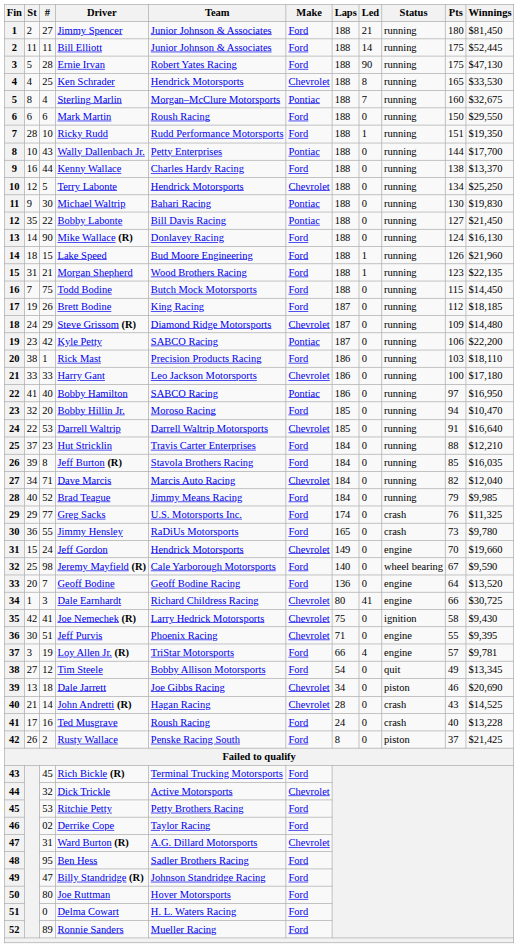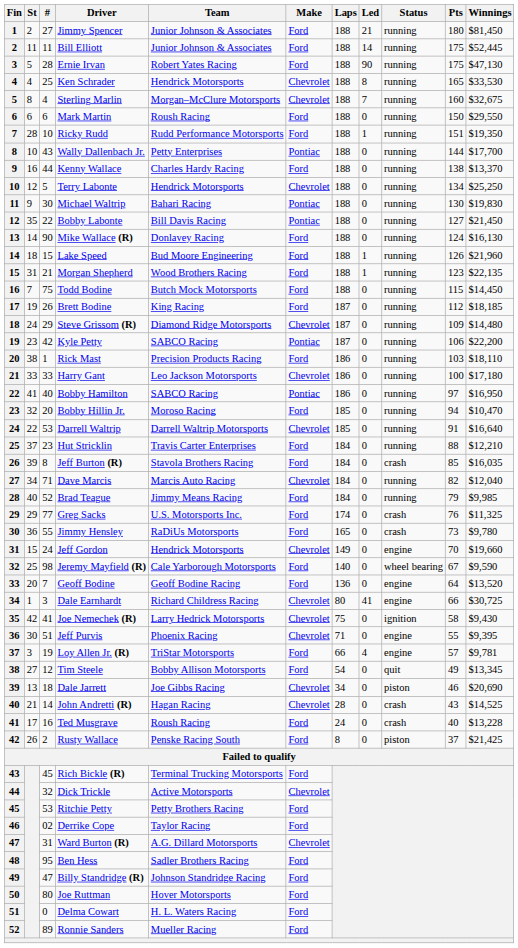Sterling Marlin | Make: Pontiac -> Chevrolet
Jeff Burton (R) | Status: running -> crash
